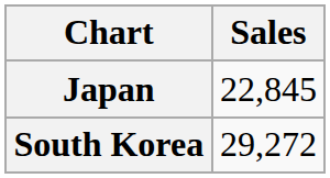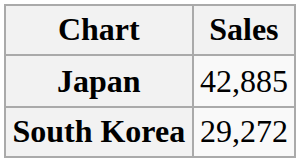Japan | Sales: 22,845 -> 42,885
